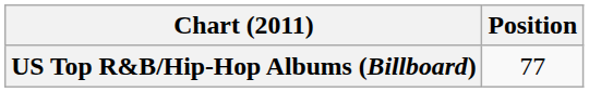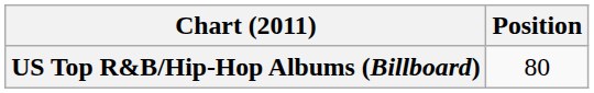US Top R&B/Hip-Hop Albums (Billboard) | Position: 77 -> 80
